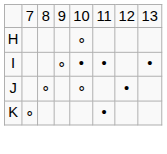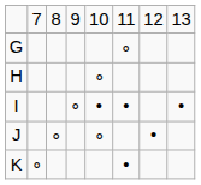+ row: G | ∘
